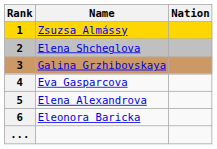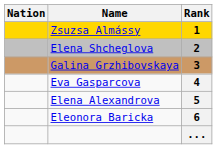columns swapped: Rank <-> Nation
